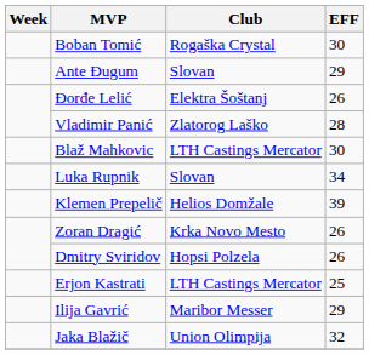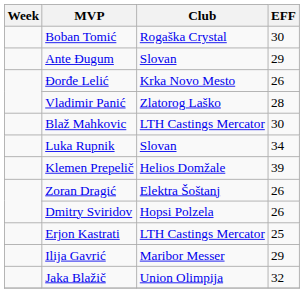Đorđe Lelić | Club: Elektra Šoštanj -> Krka Novo Mesto
Zoran Dragić | Club: Krka Novo Mesto -> Elektra Šoštanj
